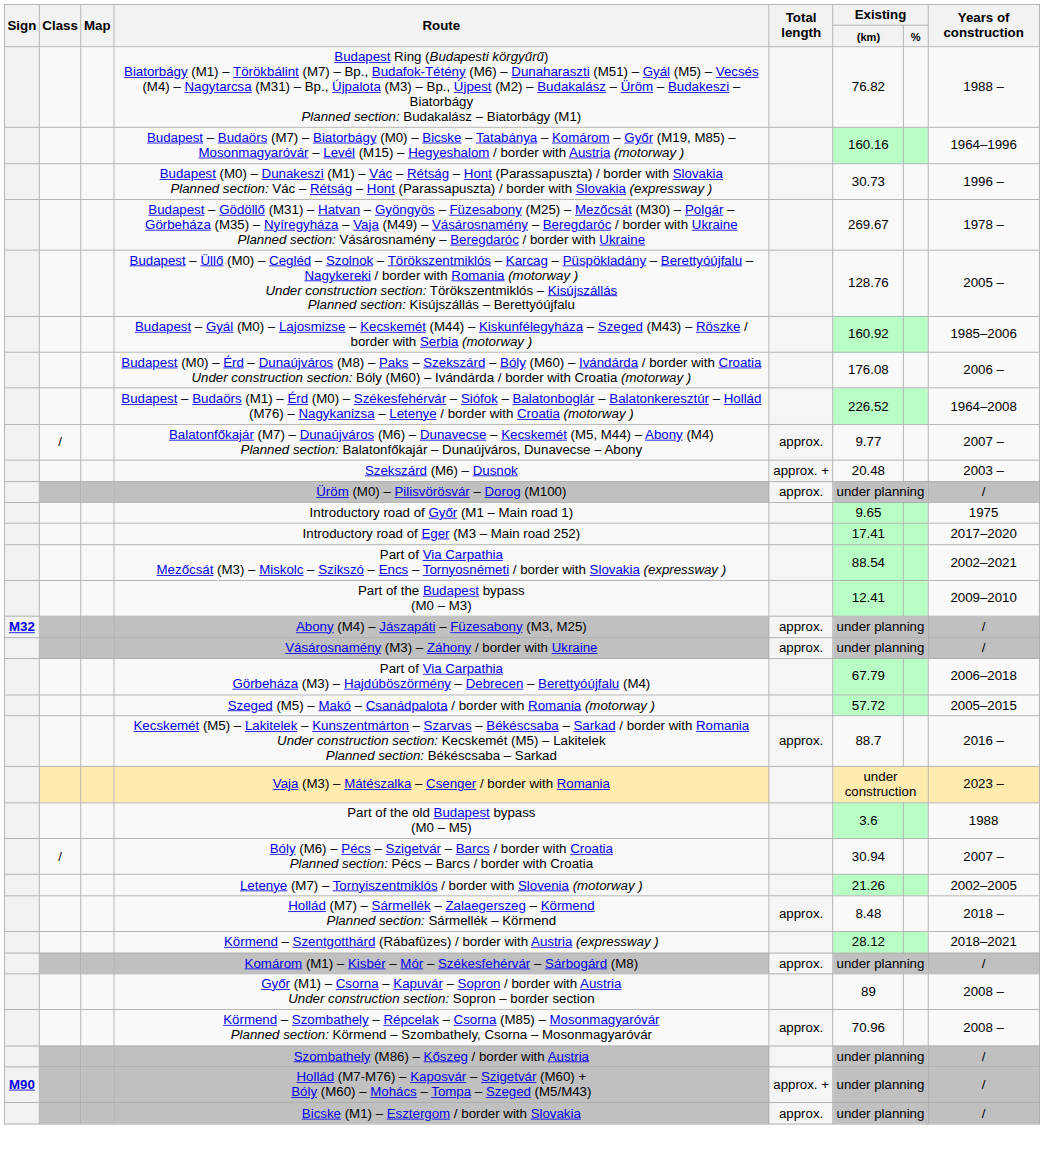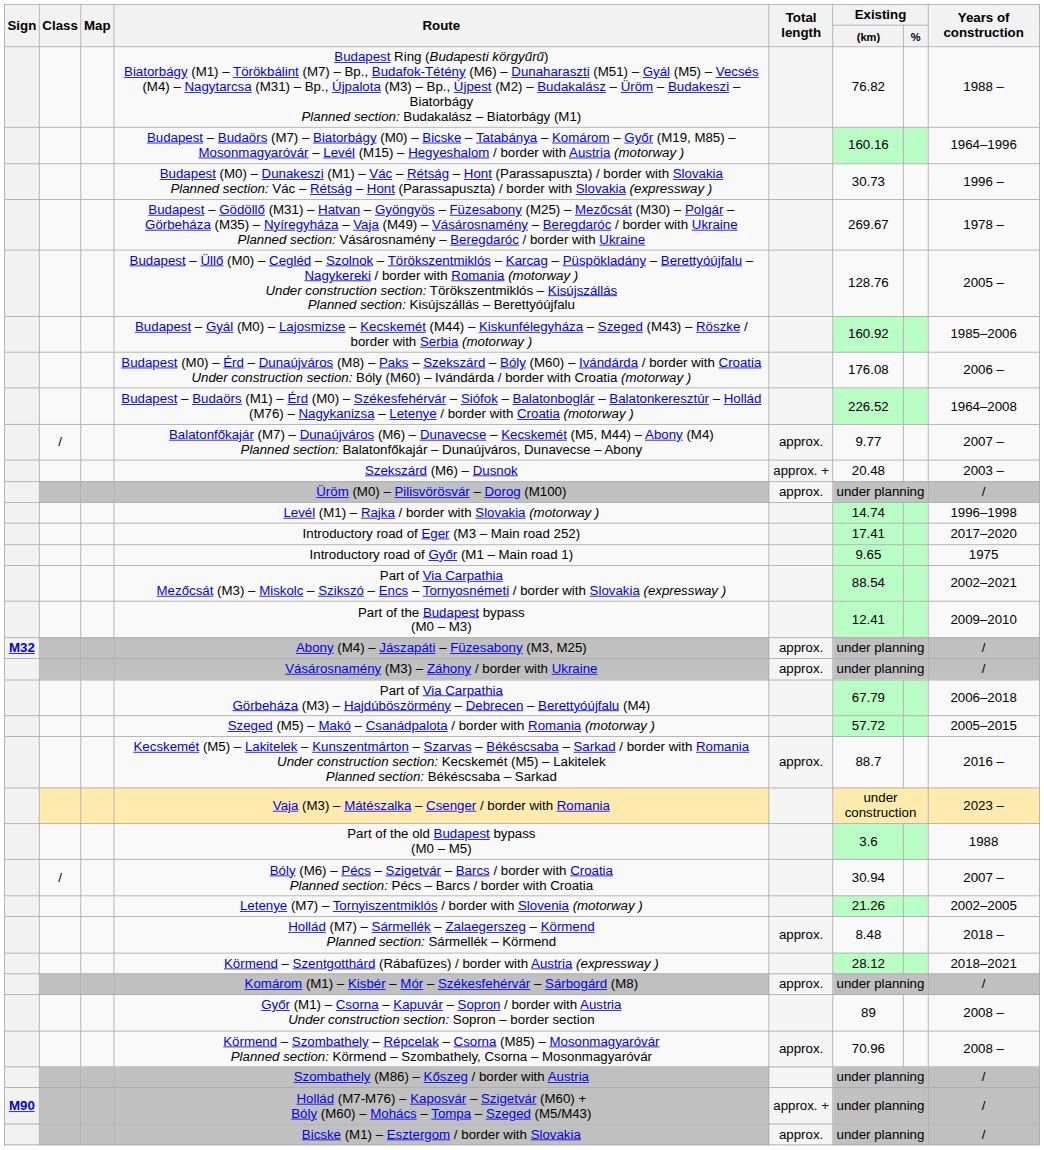+ row: Levél (M1) – Rajka / border with Slovakia (motorway ) | 14.74 | 1996–1998
rows swapped: Introductory road of Győr (M1 – Main road 1) <-> Introductory road of Eger (M3 – Main road 252)
